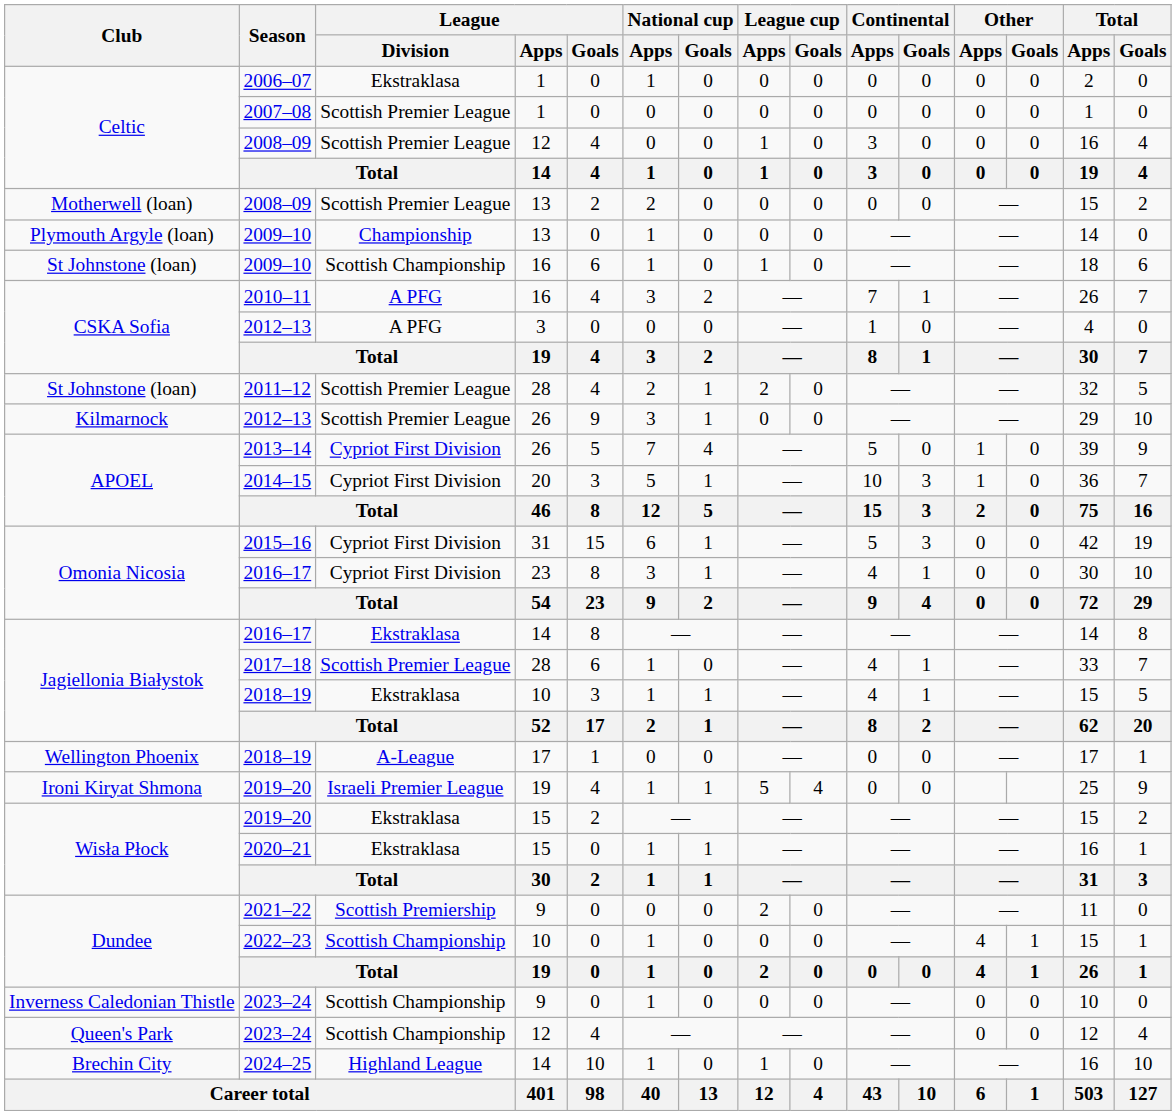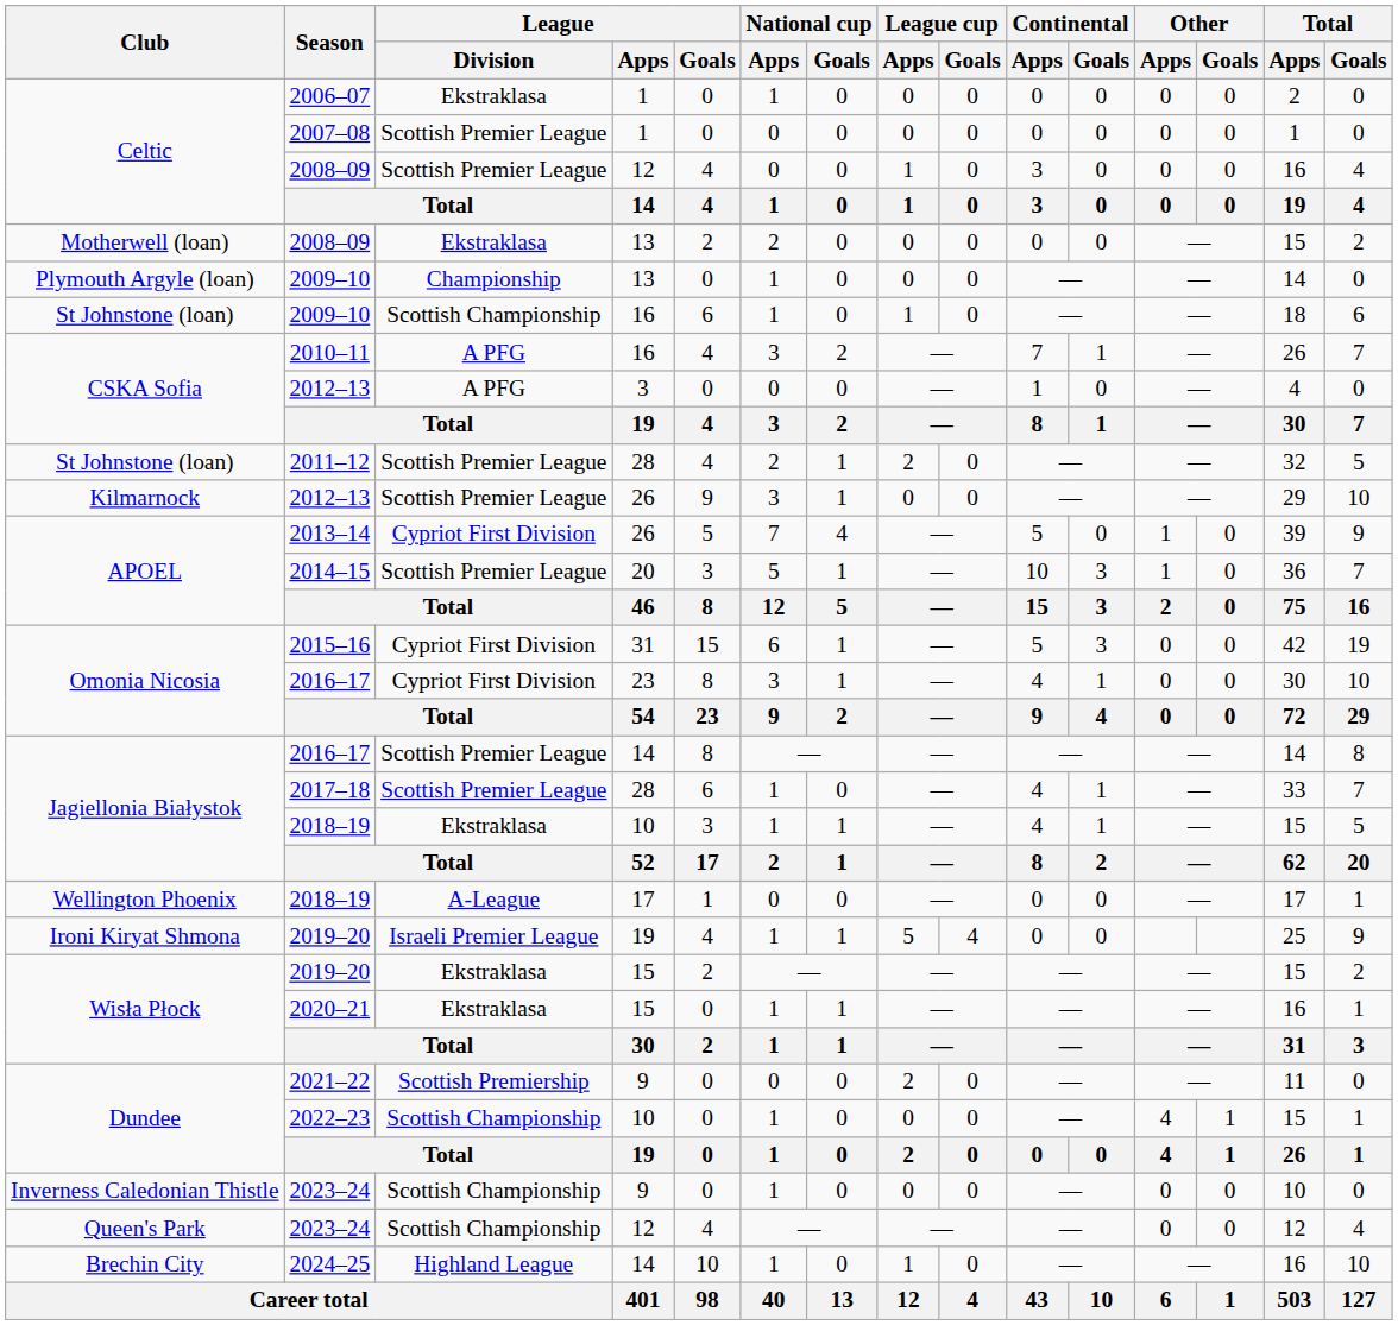Motherwell (loan) / 2008–09 | League / Division: Scottish Premier League -> Ekstraklasa
2014–15 | League / Division: Cypriot First Division -> Scottish Premier League
Jagiellonia Białystok / 2016–17 | League / Division: Ekstraklasa -> Scottish Premier League
